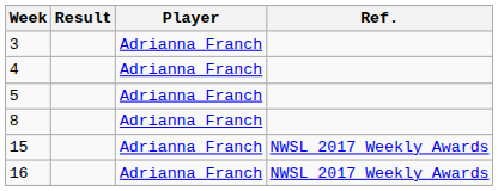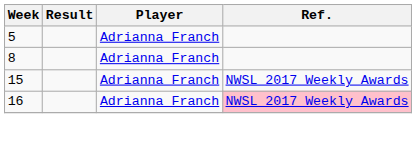- row: 3 | Adrianna Franch
- row: 4 | Adrianna Franch
16 | Ref.: no background -> pink background
